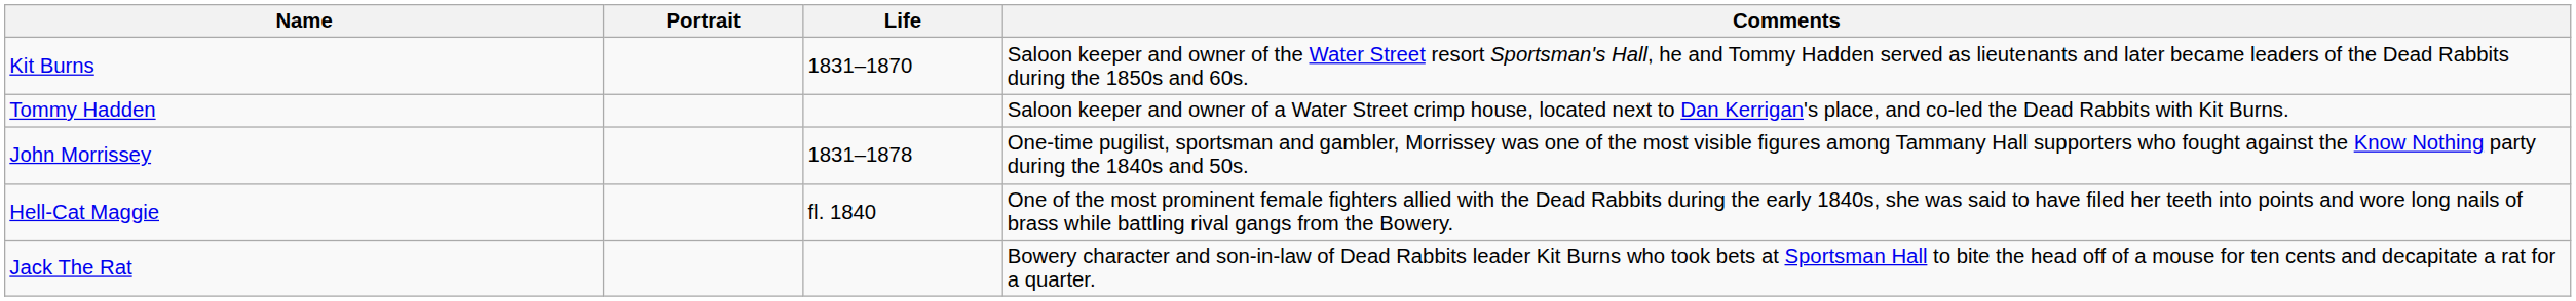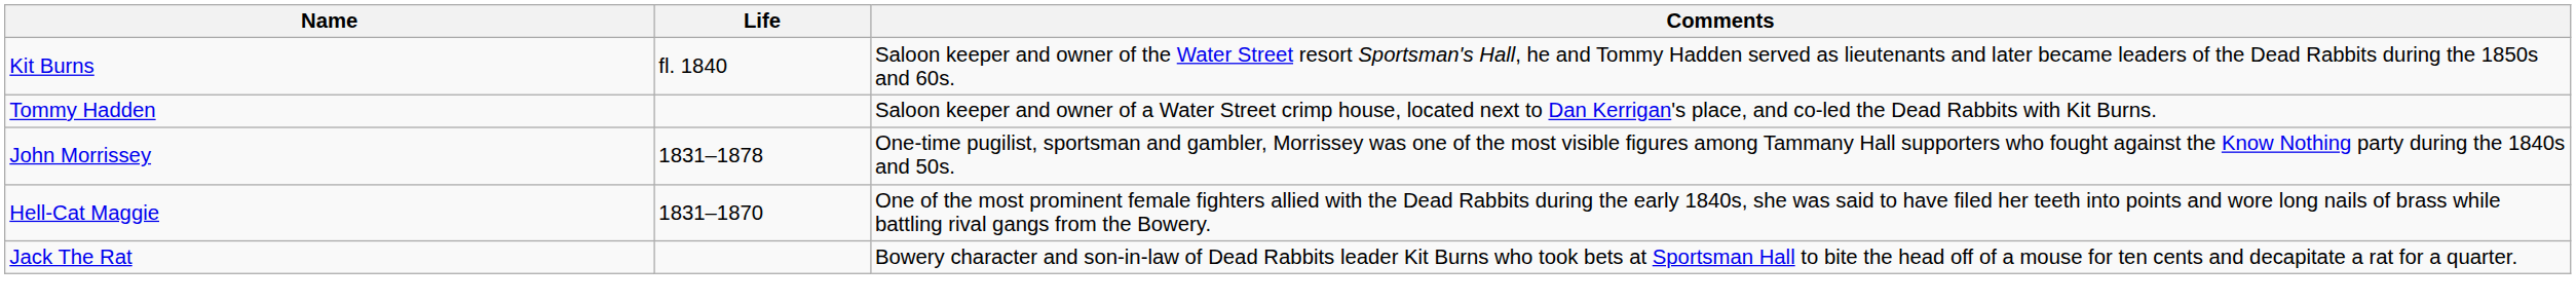- column: Portrait
Kit Burns | Life: 1831–1870 -> fl. 1840
Hell-Cat Maggie | Life: fl. 1840 -> 1831–1870
